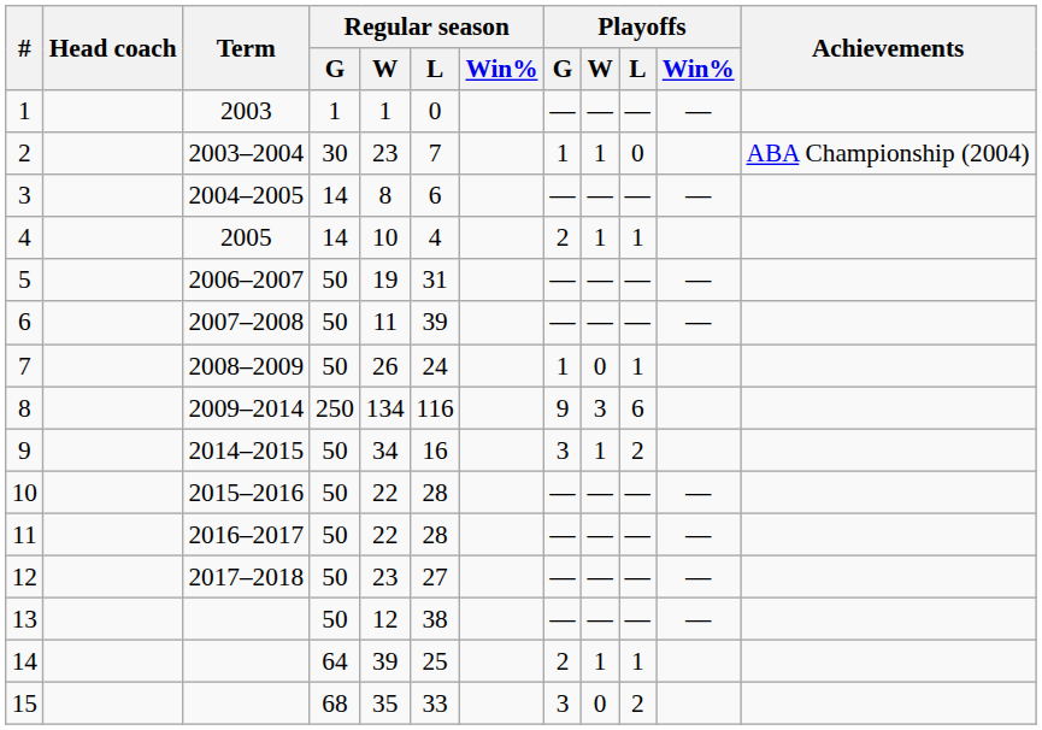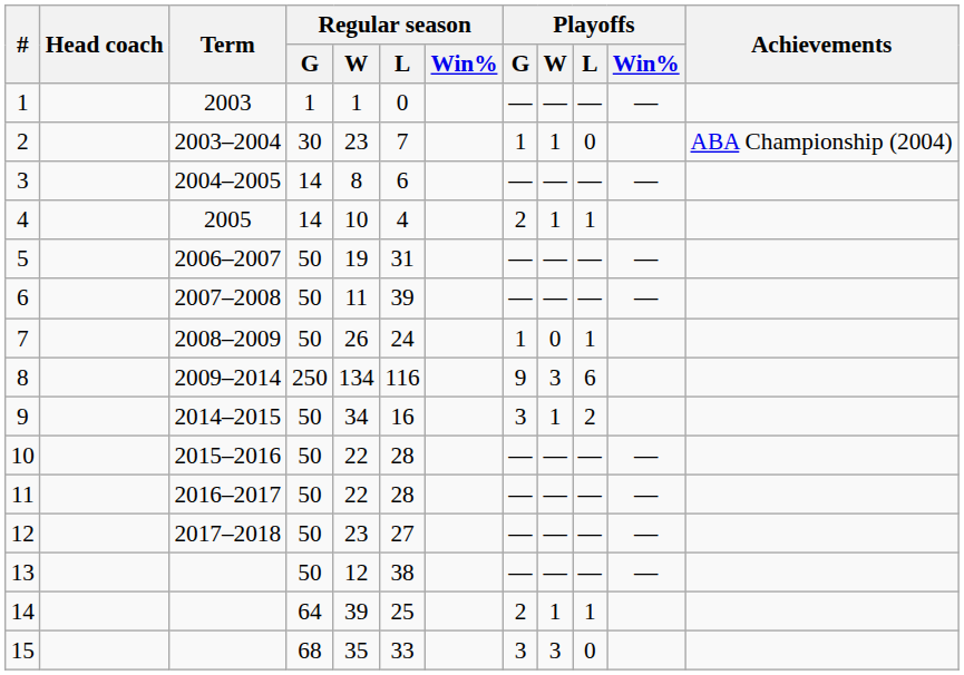15 | Playoffs / W: 0 -> 3
15 | Playoffs / L: 2 -> 0
